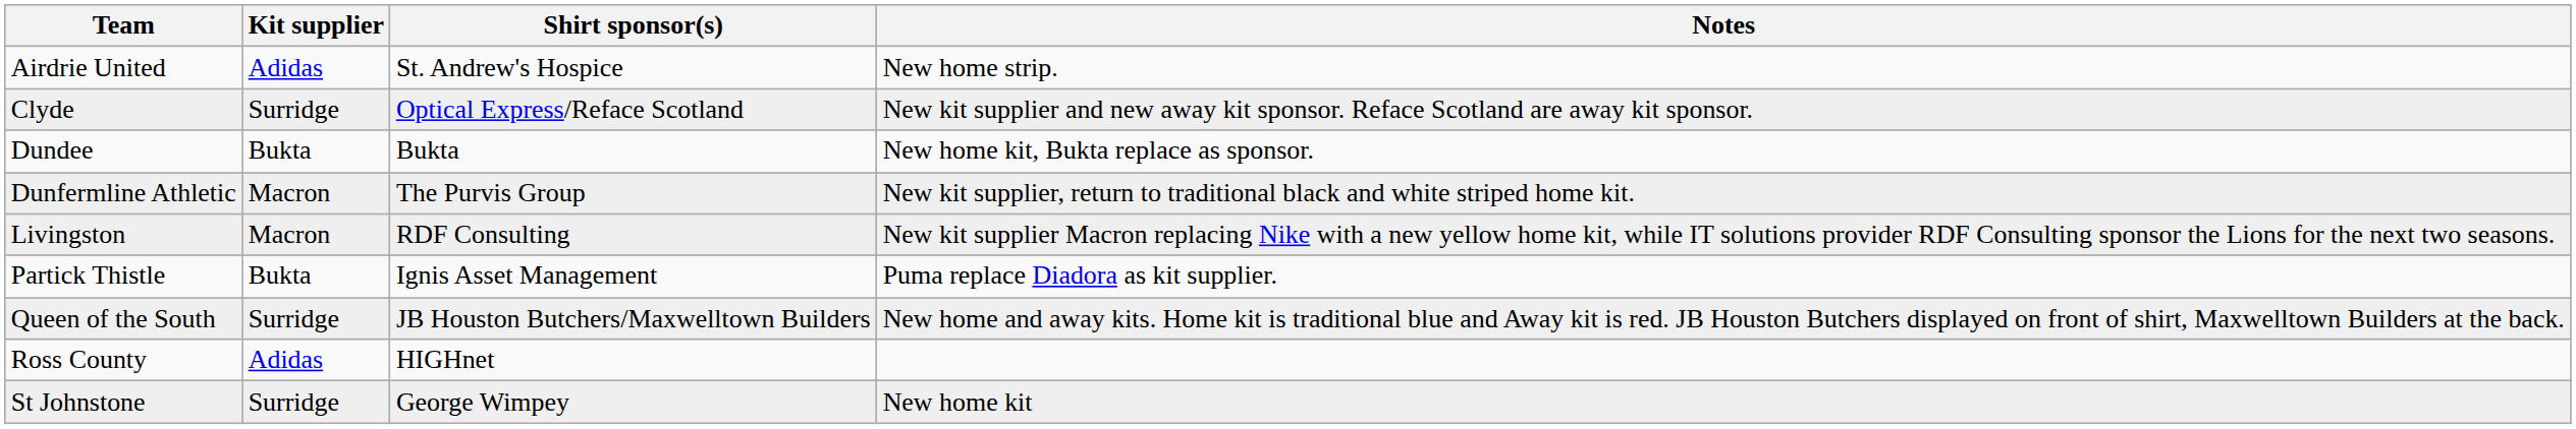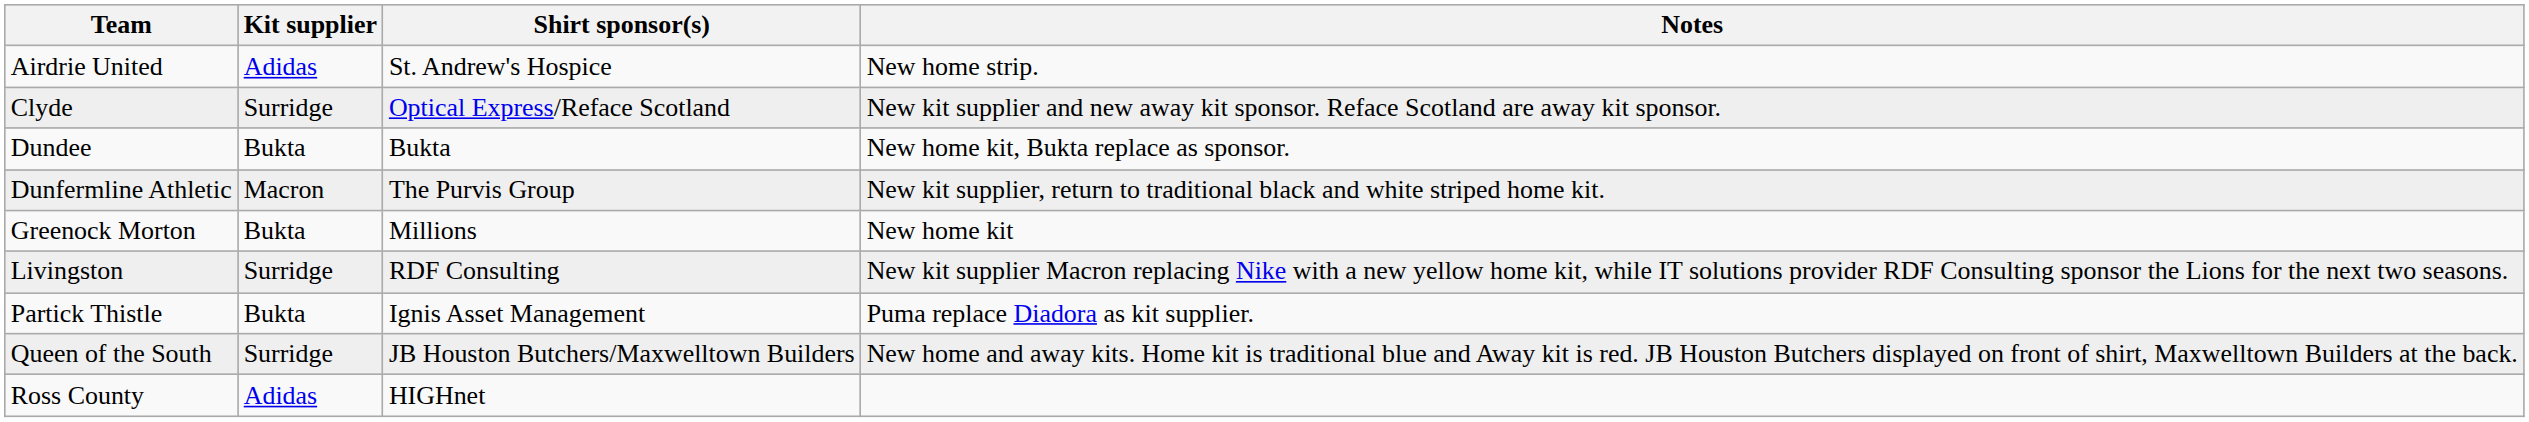+ row: Greenock Morton | Bukta | Millions | New home kit
Livingston | Kit supplier: Macron -> Surridge
- row: St Johnstone | Surridge | George Wimpey | New home kit
